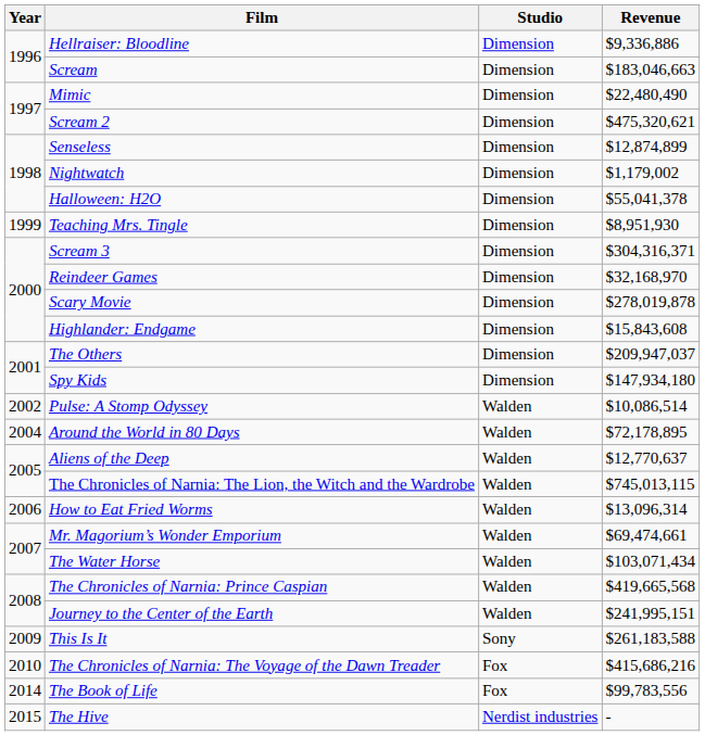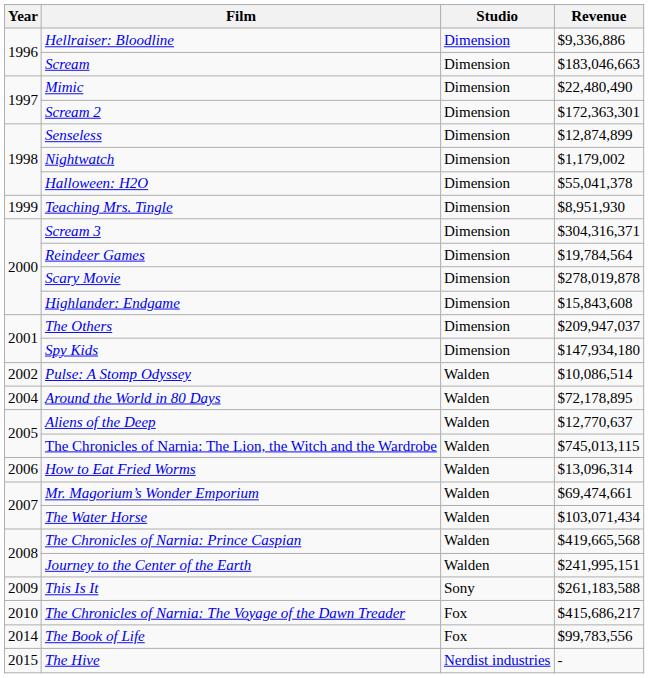Scream 2 | Revenue: $475,320,621 -> $172,363,301
Reindeer Games | Revenue: $32,168,970 -> $19,784,564
The Chronicles of Narnia: The Voyage of the Dawn Treader | Revenue: $415,686,216 -> $415,686,217
